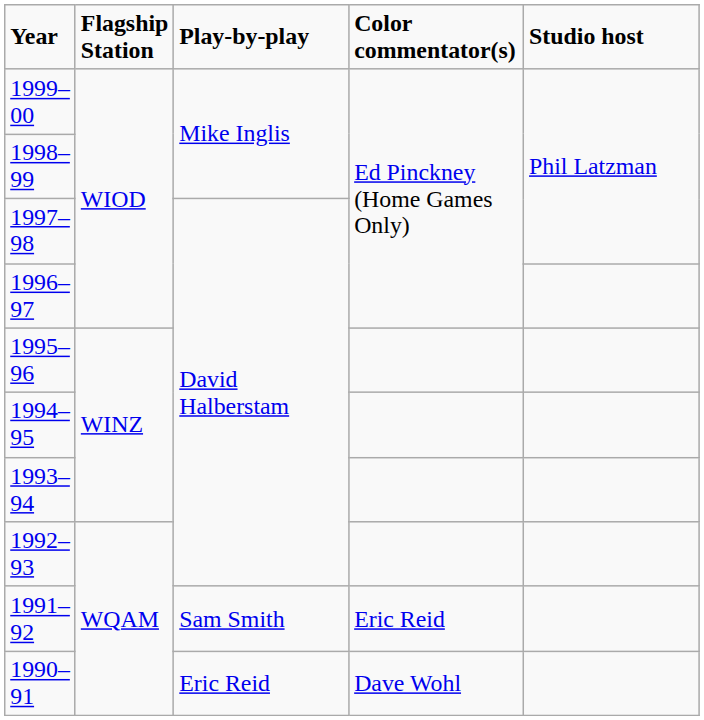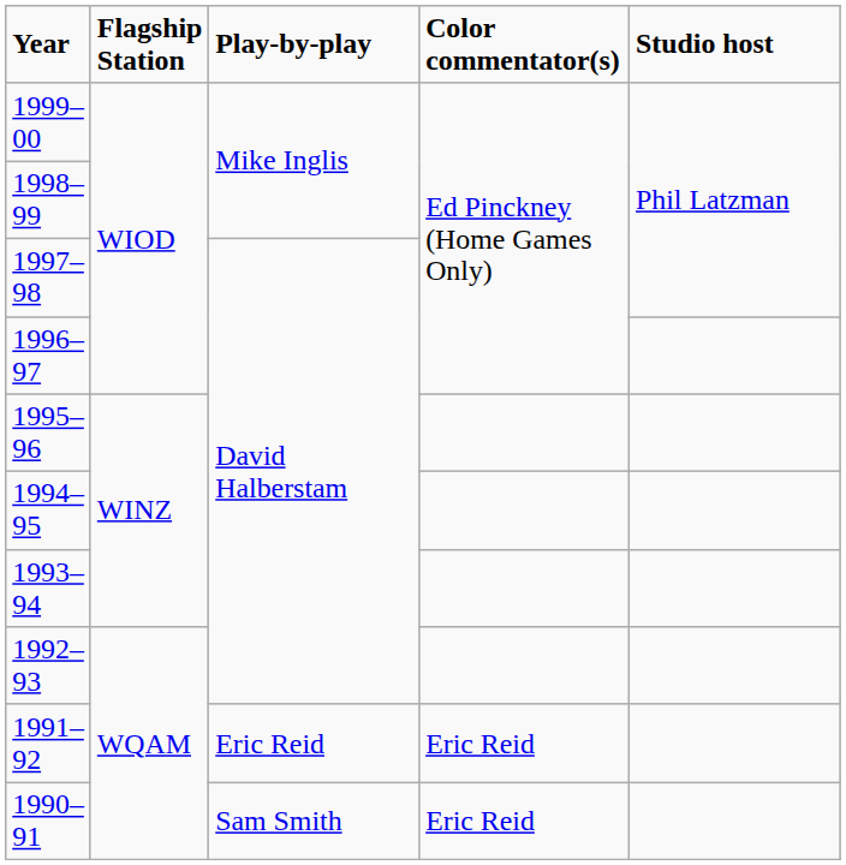1991–92 | Play-by-play: Sam Smith -> Eric Reid
1990–91 | Play-by-play: Eric Reid -> Sam Smith
1990–91 | Color commentator(s): Dave Wohl -> Eric Reid
